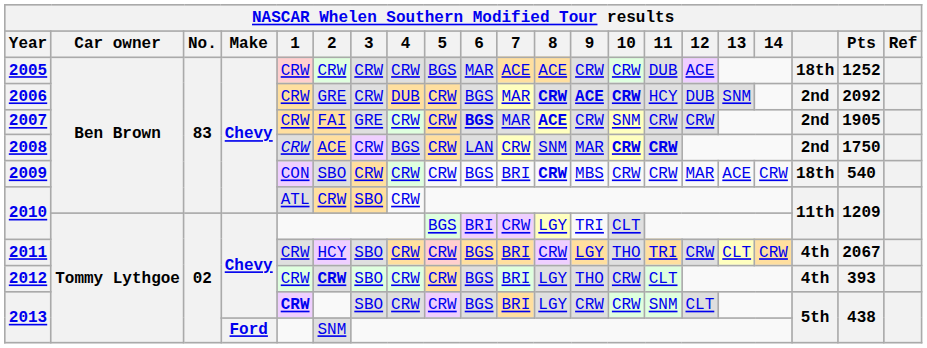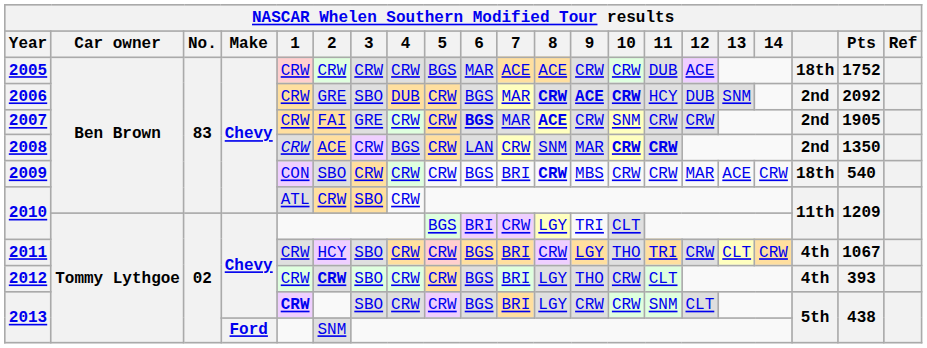2005 | Pts: 1252 -> 1752
2006 | 3: CRW -> SBO
2008 | Pts: 1750 -> 1350
2011 | Pts: 2067 -> 1067
